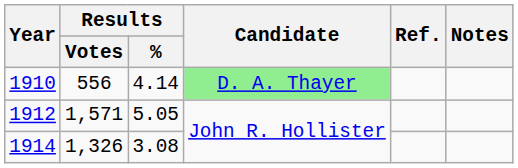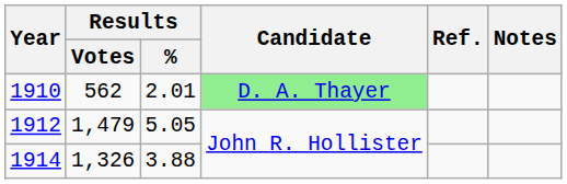1910 | Results / Votes: 556 -> 562
1910 | Results / %: 4.14 -> 2.01
1912 | Results / Votes: 1,571 -> 1,479
1914 | Results / %: 3.08 -> 3.88
